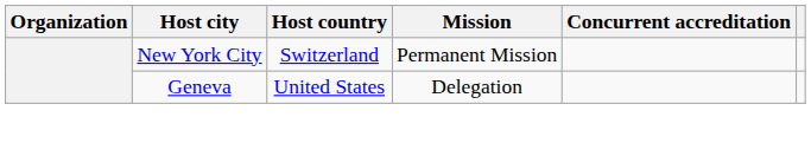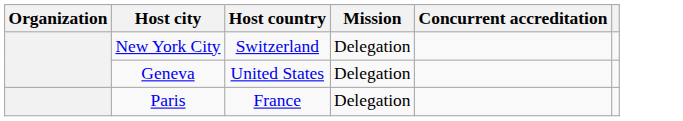New York City | Mission: Permanent Mission -> Delegation
+ row: Paris | France | Delegation
